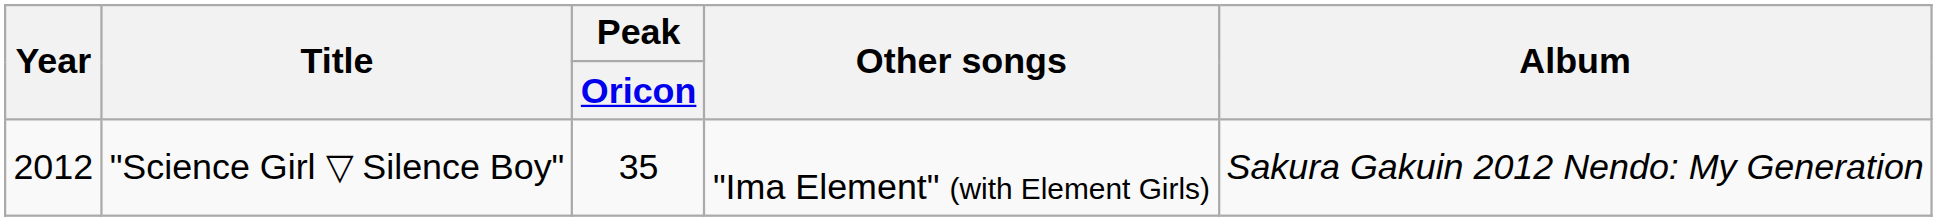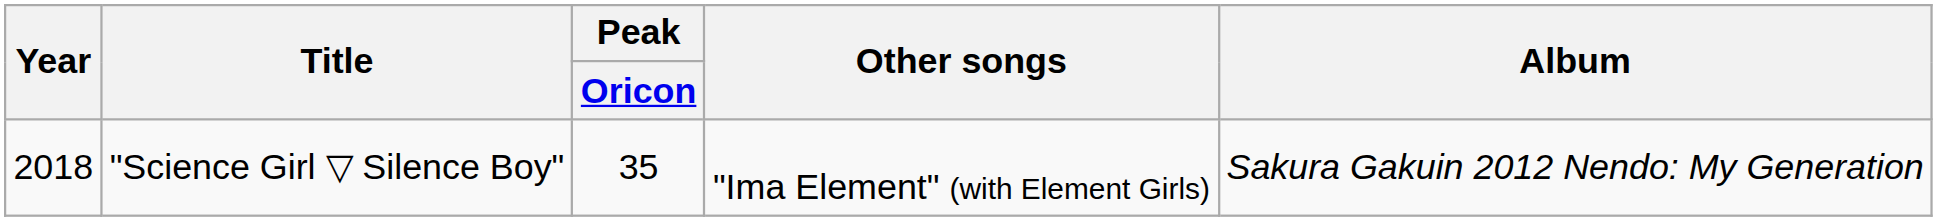"Science Girl ▽ Silence Boy" | Year: 2012 -> 2018
